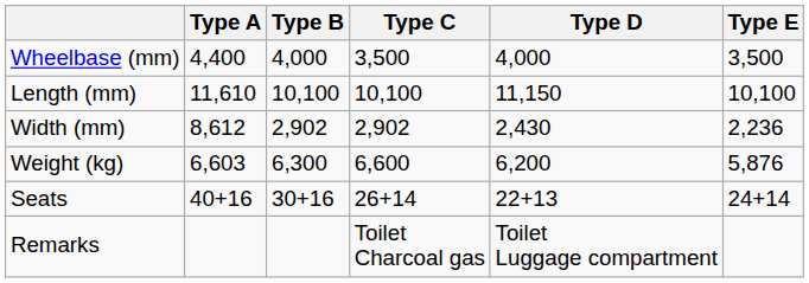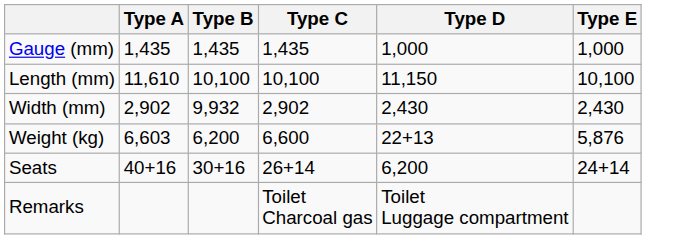+ row: Gauge (mm) | 1,435 | 1,435 | 1,435 | 1,000 | 1,000
- row: Wheelbase (mm) | 4,400 | 4,000 | 3,500 | 4,000 | 3,500
Width (mm) | Type A: 8,612 -> 2,902
Width (mm) | Type B: 2,902 -> 9,932
Width (mm) | Type E: 2,236 -> 2,430
Weight (kg) | Type B: 6,300 -> 6,200
Weight (kg) | Type D: 6,200 -> 22+13
Seats | Type D: 22+13 -> 6,200
